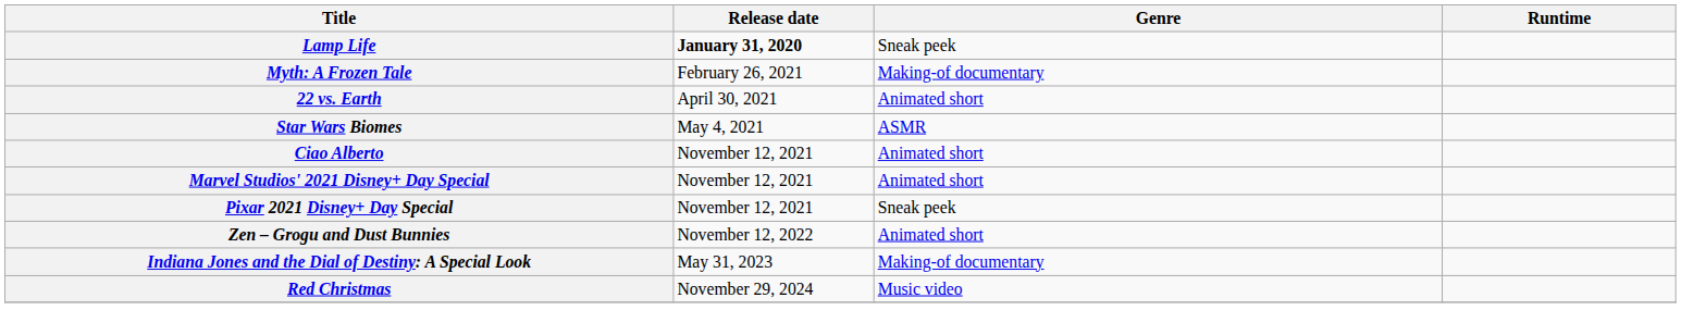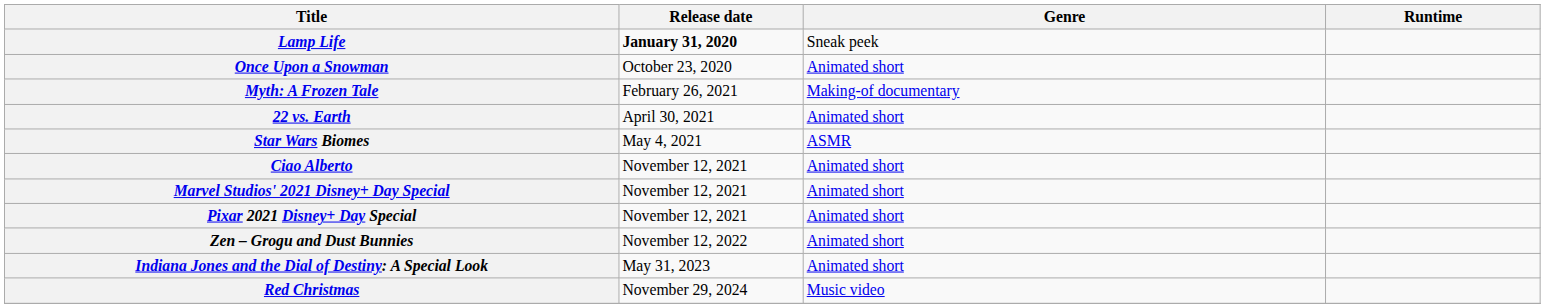+ row: Once Upon a Snowman | October 23, 2020 | Animated short
Pixar 2021 Disney+ Day Special | Genre: Sneak peek -> Animated short
Indiana Jones and the Dial of Destiny: A Special Look | Genre: Making-of documentary -> Animated short
